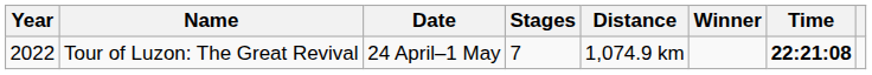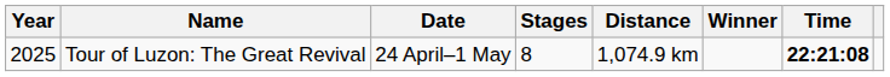Tour of Luzon: The Great Revival | Year: 2022 -> 2025
Tour of Luzon: The Great Revival | Stages: 7 -> 8
